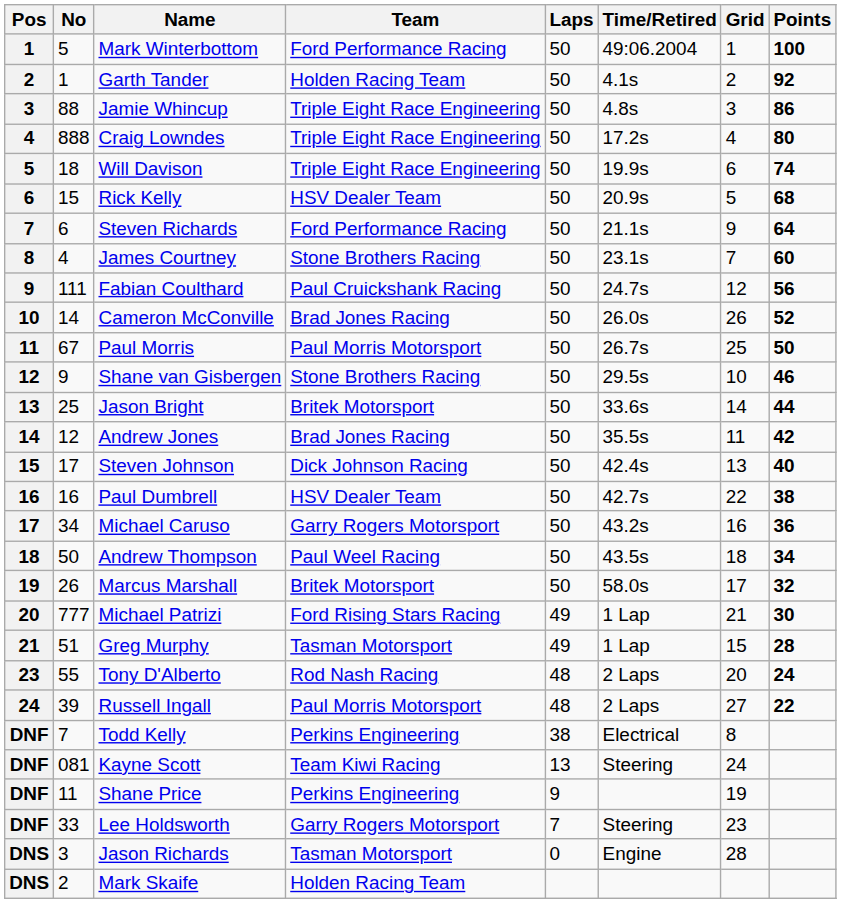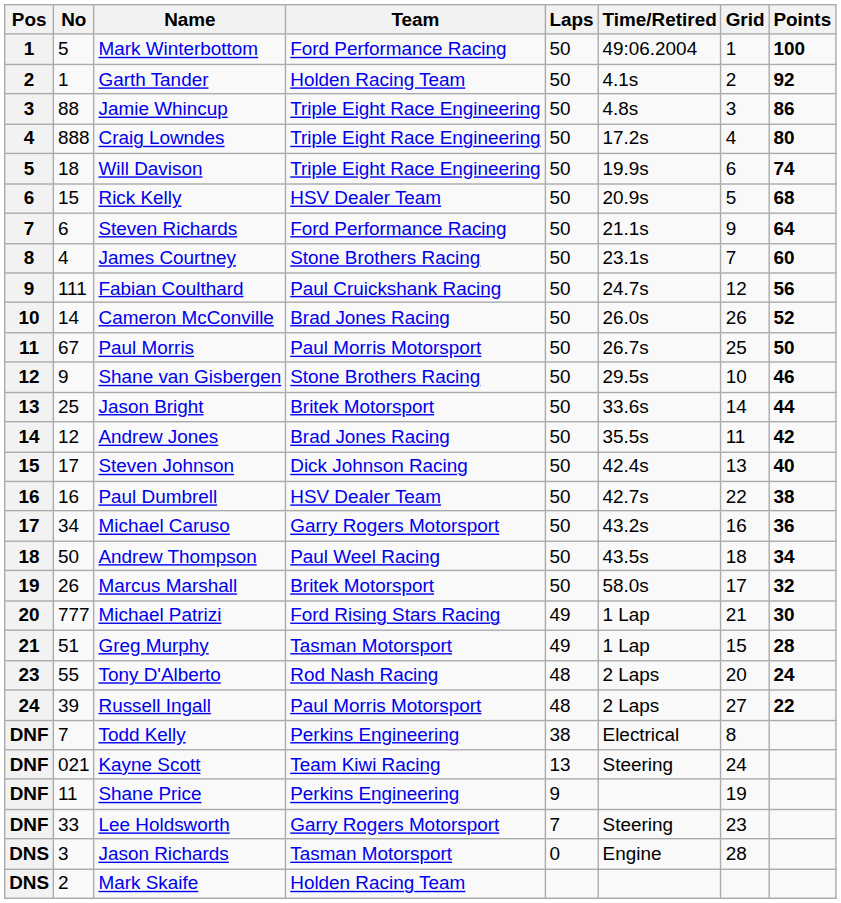Kayne Scott | No: 081 -> 021
